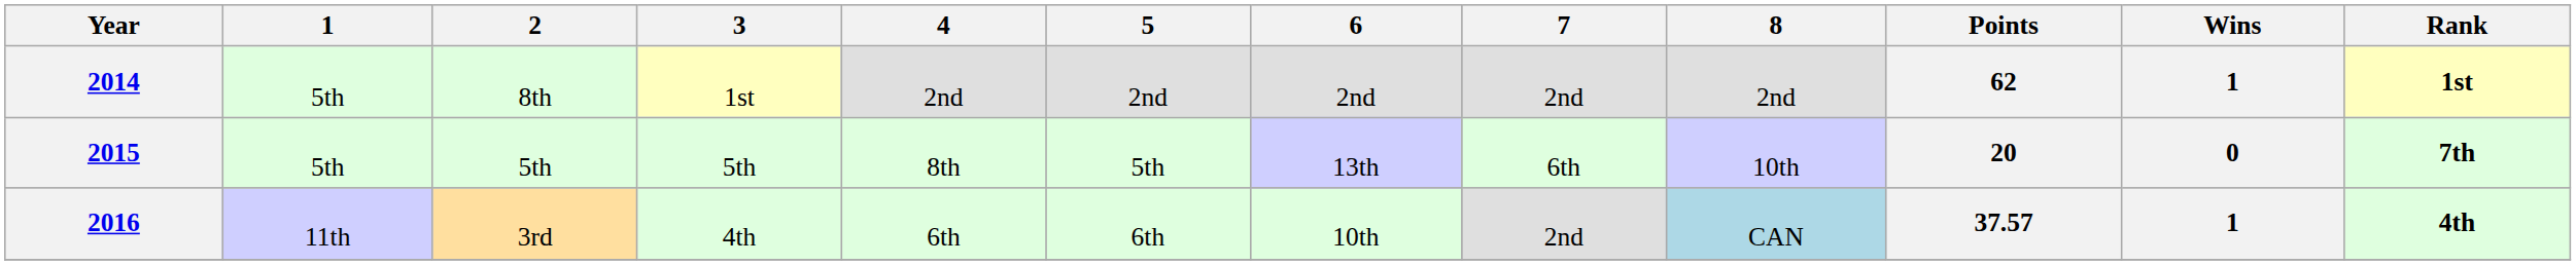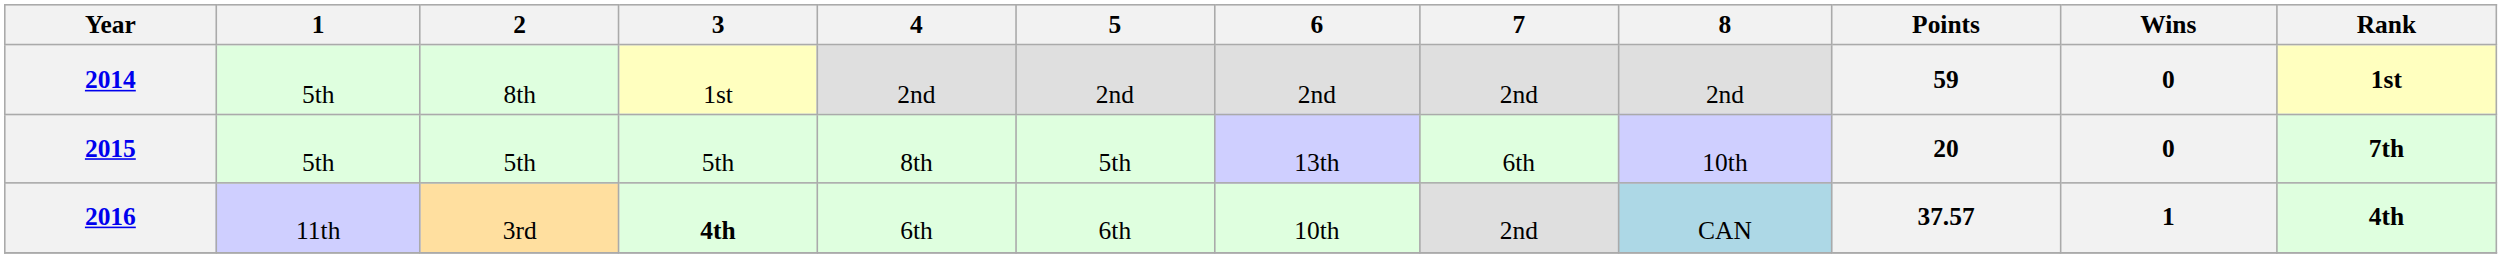2014 | Points: 62 -> 59
2014 | Wins: 1 -> 0
2016 | 3: normal -> bold
